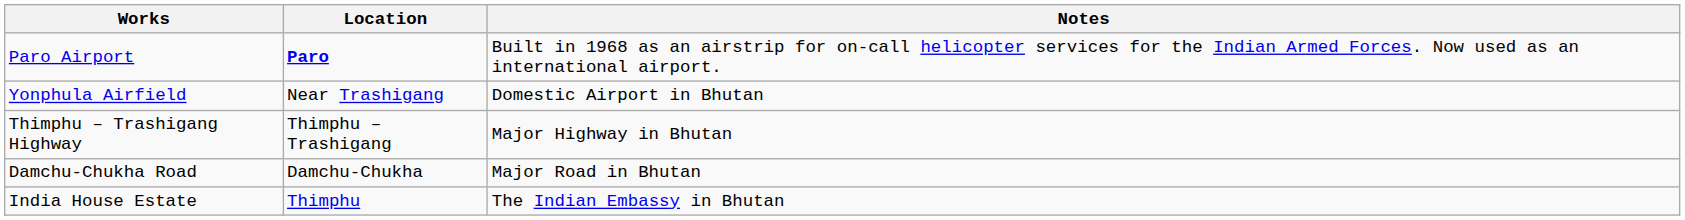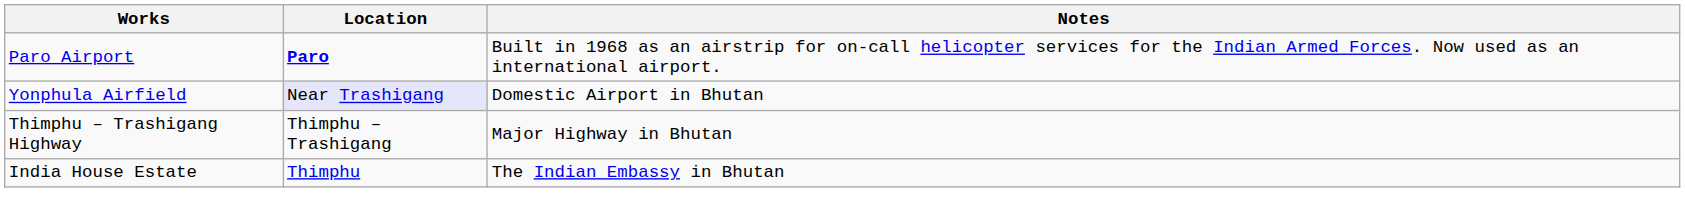Yonphula Airfield | Location: no background -> lavender background
- row: Damchu-Chukha Road | Damchu-Chukha | Major Road in Bhutan
